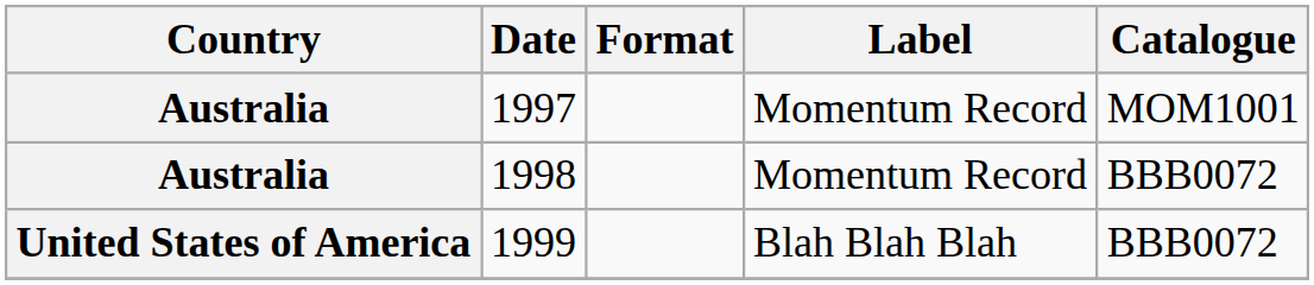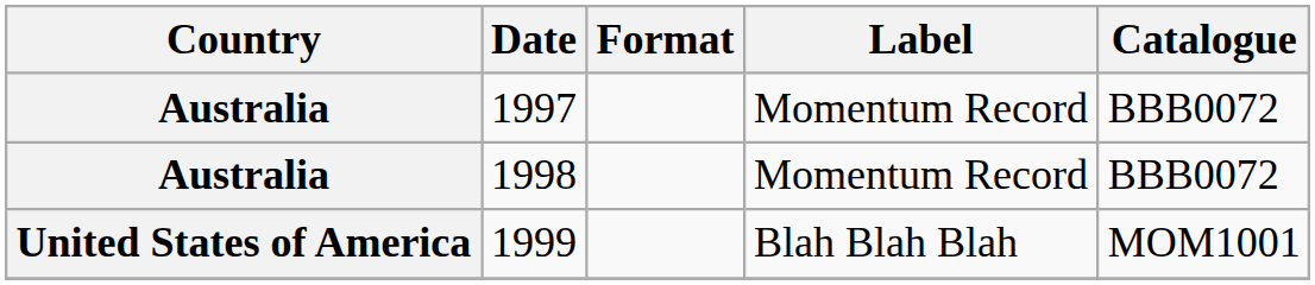1997 | Catalogue: MOM1001 -> BBB0072
1999 | Catalogue: BBB0072 -> MOM1001
